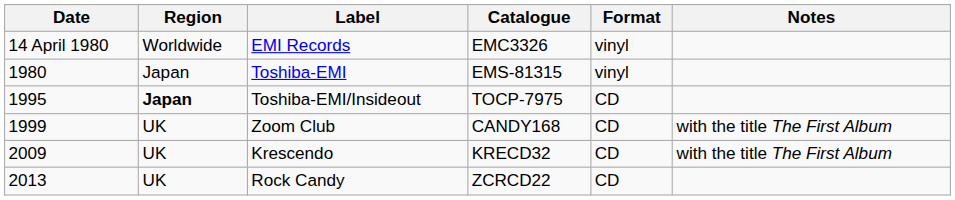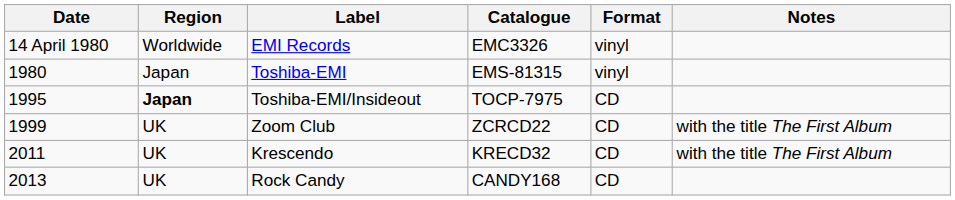Zoom Club | Catalogue: CANDY168 -> ZCRCD22
Krescendo | Date: 2009 -> 2011
Rock Candy | Catalogue: ZCRCD22 -> CANDY168
